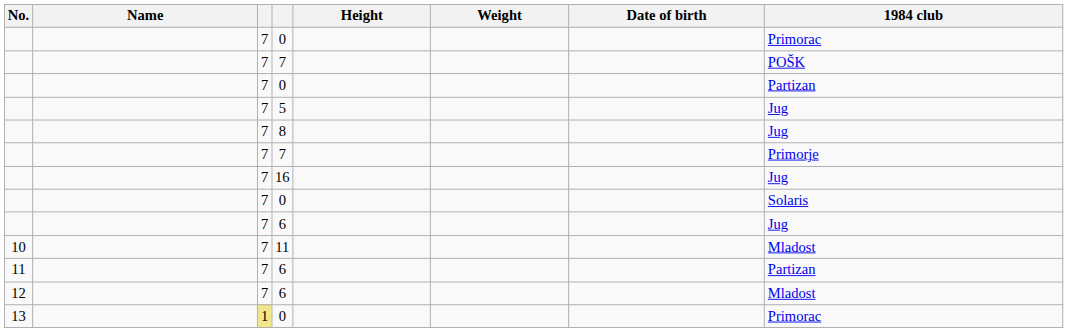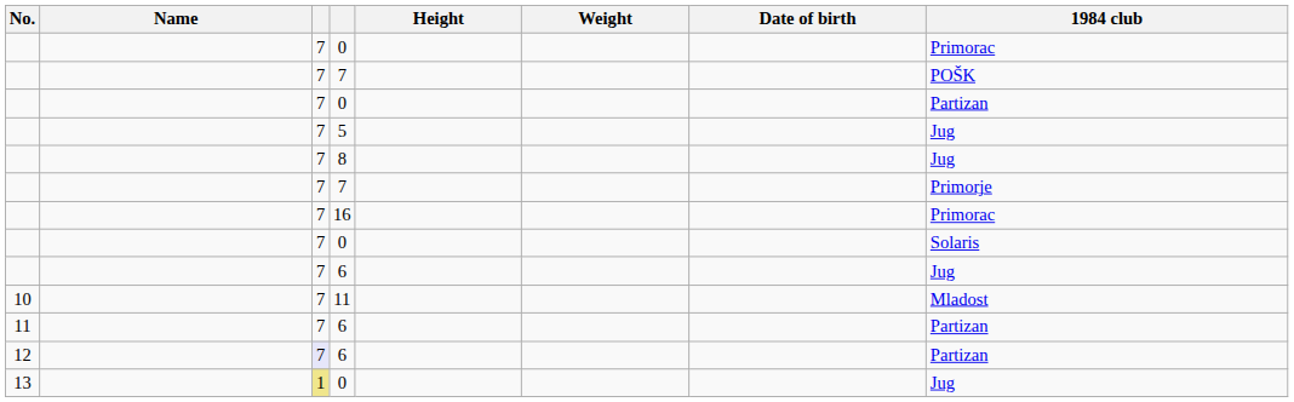16 | 1984 club: Jug -> Primorac
12 / 6 | column 3: no background -> lavender background
12 / 6 | 1984 club: Mladost -> Partizan
13 / 0 | 1984 club: Primorac -> Jug
